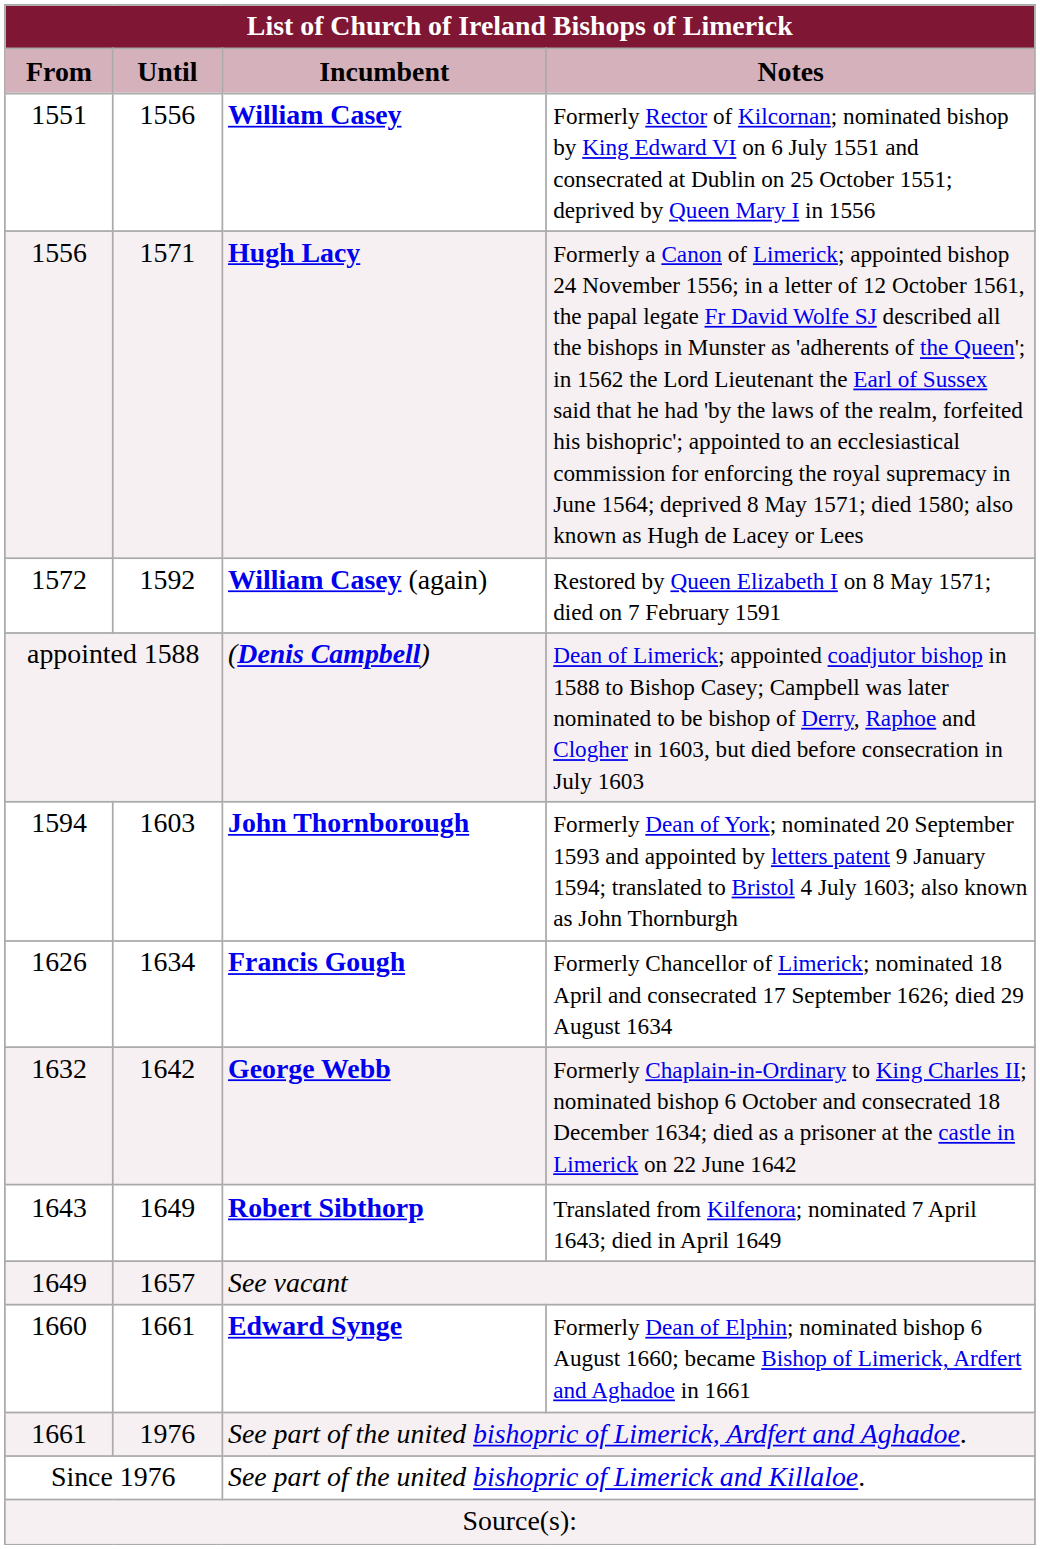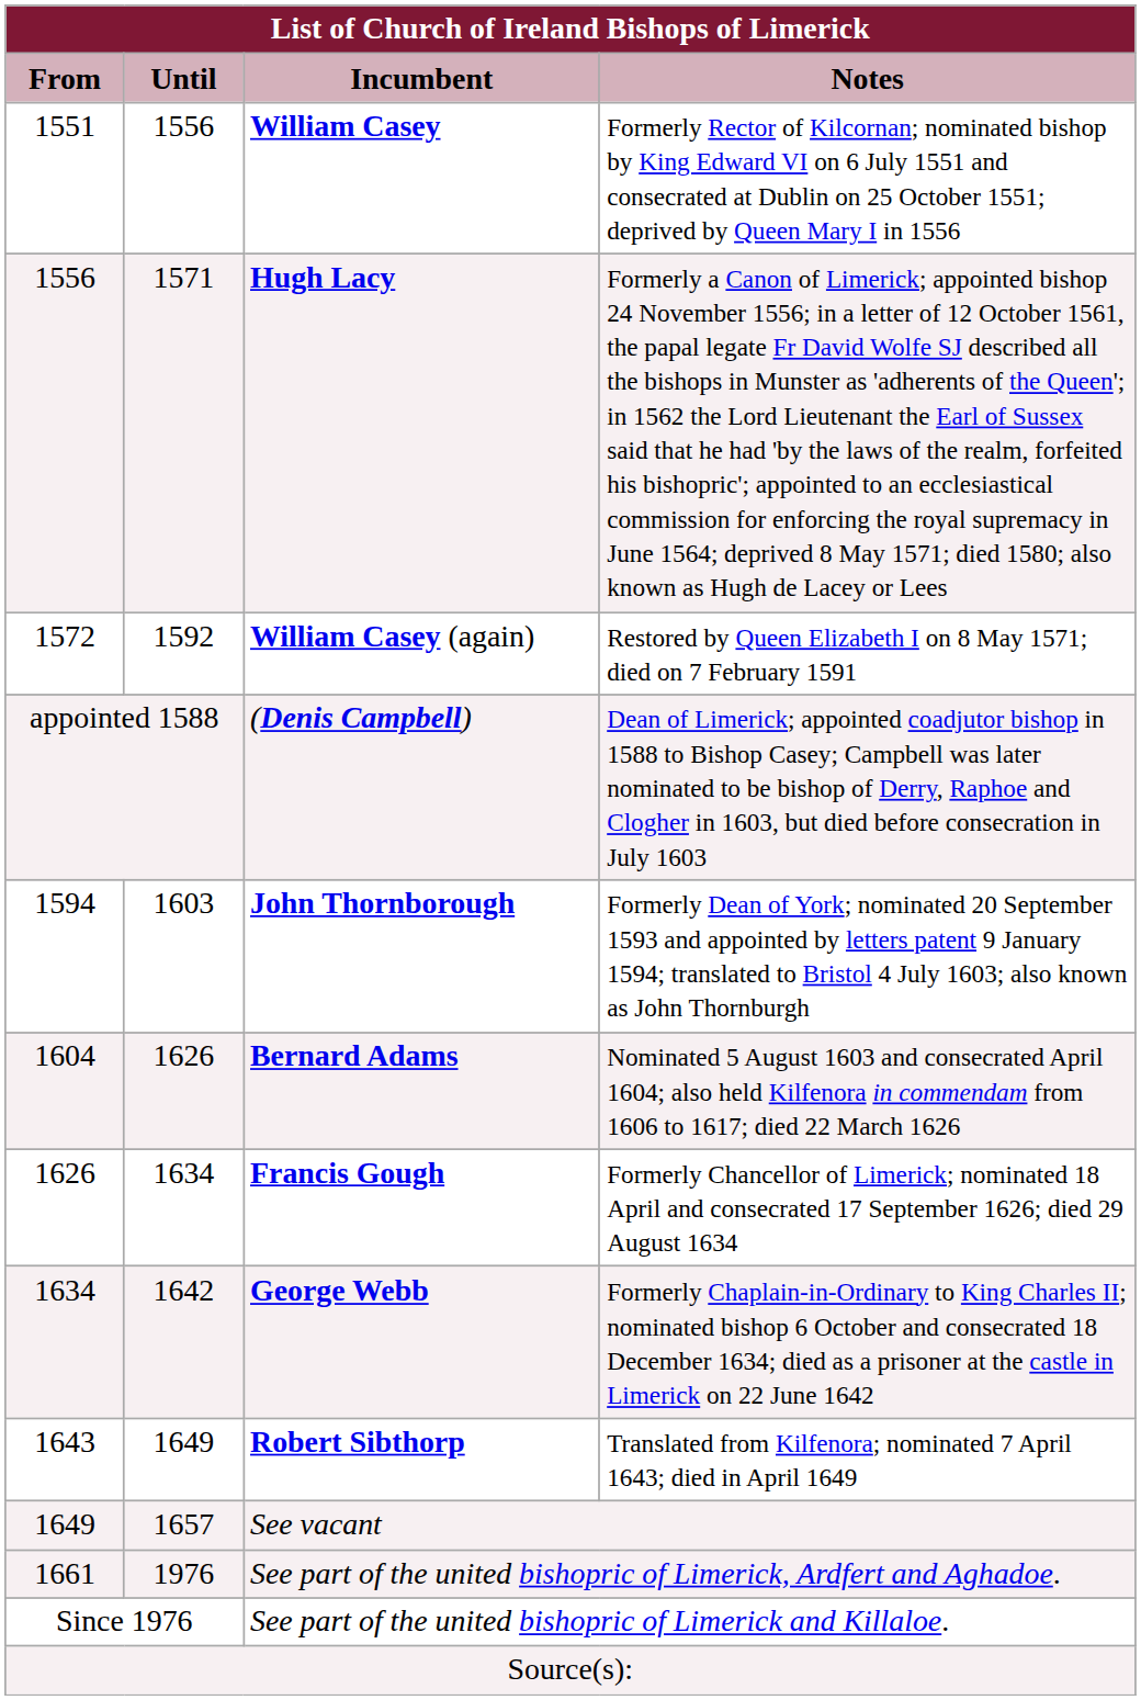+ row: 1604 | 1626 | Bernard Adams | Nominated 5 August 1603 and consecrated April 1604; also held Kilfenora in commendam from 1606 to 1617; died 22 March 1626
George Webb | From: 1632 -> 1634
- row: 1660 | 1661 | Edward Synge | Formerly Dean of Elphin; nominated bishop 6 August 1660; became Bishop of Limerick, Ardfert and Aghadoe in 1661
